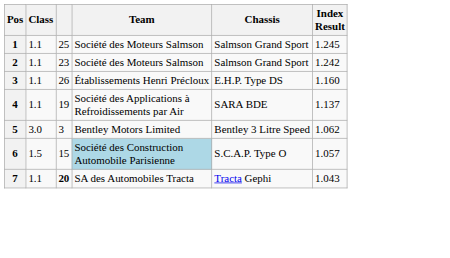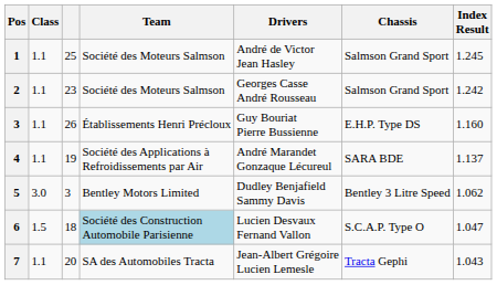+ column: Drivers | André de Victor Jean Hasley | Georges Casse André Rousseau | Guy Bouriat Pierre Bussienne | André Marandet Gonzaque Lécureul | Dudley Benjafield Sammy Davis | Lucien Desvaux Fernand Vallon | Jean-Albert Grégoire Lucien Lemesle
6 | column 3: 15 -> 18
6 | Index Result: 1.057 -> 1.047
7 | column 3: bold -> normal
